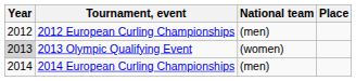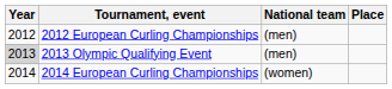2013 Olympic Qualifying Event | National team: (women) -> (men)
2014 European Curling Championships | National team: (men) -> (women)
